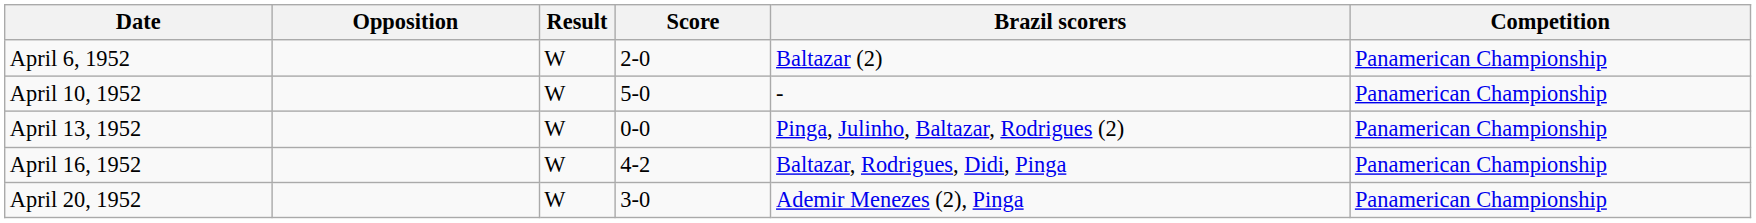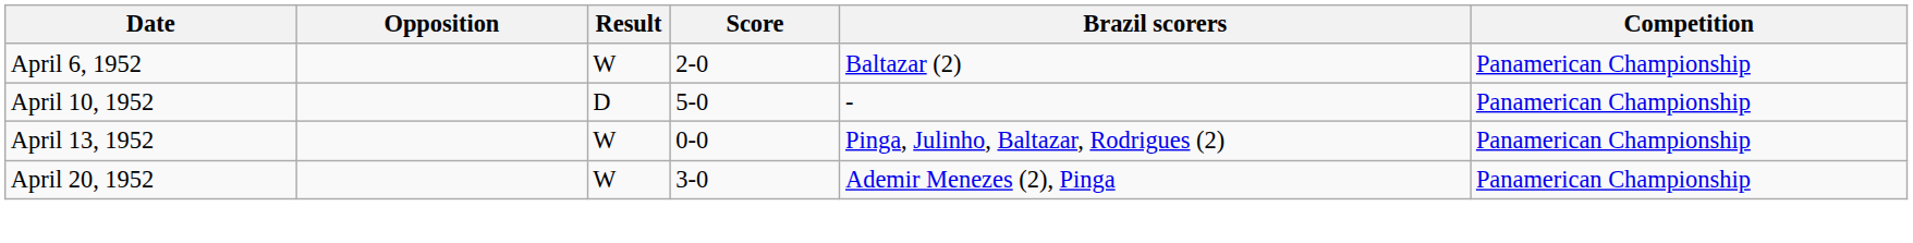April 10, 1952 | Result: W -> D
- row: April 16, 1952 | W | 4-2 | Baltazar, Rodrigues, Didi, Pinga | Panamerican Championship
